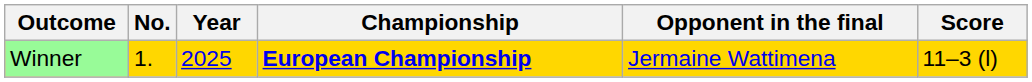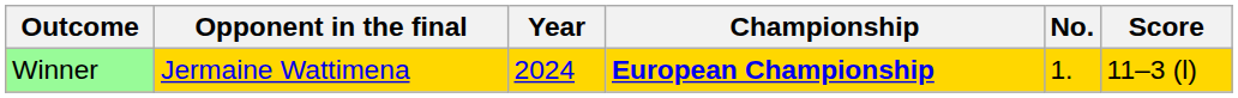columns swapped: No. <-> Opponent in the final
Winner | Year: 2025 -> 2024
